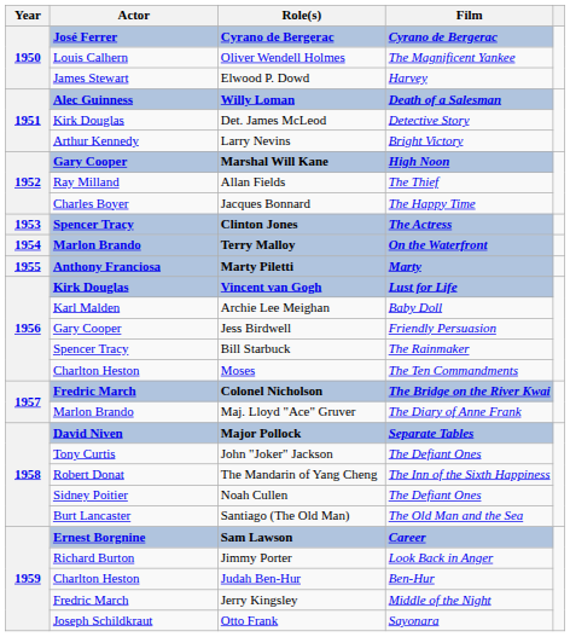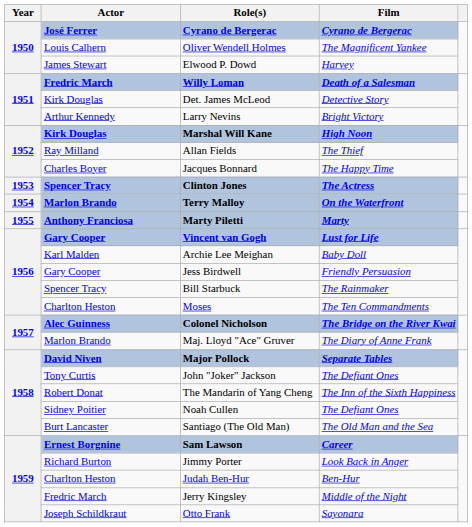Willy Loman | Actor: Alec Guinness -> Fredric March
Marshal Will Kane | Actor: Gary Cooper -> Kirk Douglas
Vincent van Gogh | Actor: Kirk Douglas -> Gary Cooper
Colonel Nicholson | Actor: Fredric March -> Alec Guinness
